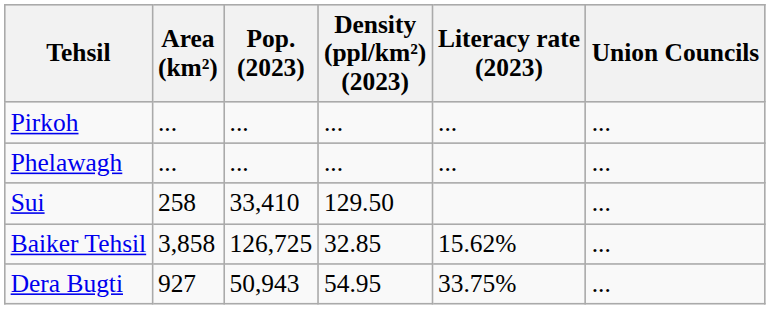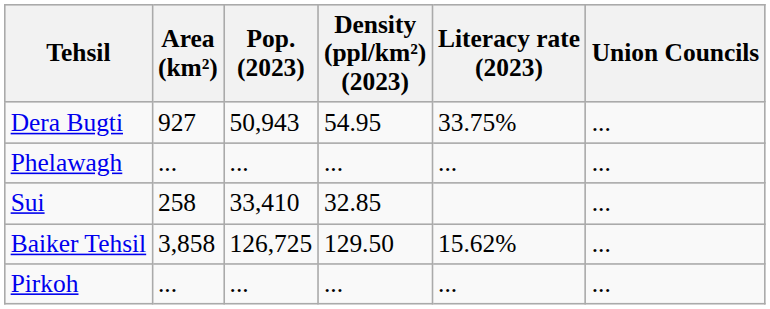rows swapped: Dera Bugti <-> Pirkoh
Sui | Density (ppl/km²) (2023): 129.50 -> 32.85
Baiker Tehsil | Density (ppl/km²) (2023): 32.85 -> 129.50
